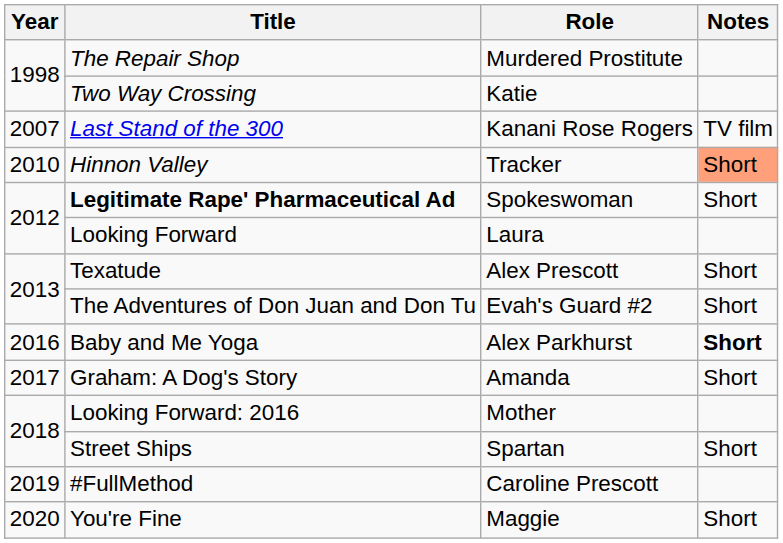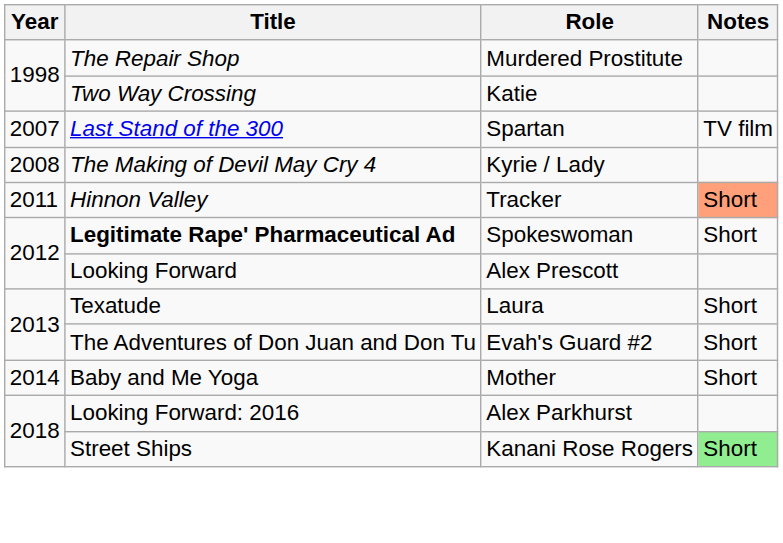Last Stand of the 300 | Role: Kanani Rose Rogers -> Spartan
+ row: 2008 | The Making of Devil May Cry 4 | Kyrie / Lady
Hinnon Valley | Year: 2010 -> 2011
Looking Forward | Role: Laura -> Alex Prescott
Texatude | Role: Alex Prescott -> Laura
Baby and Me Yoga | Year: 2016 -> 2014
Baby and Me Yoga | Role: Alex Parkhurst -> Mother
Baby and Me Yoga | Notes: bold -> normal
- row: 2017 | Graham: A Dog's Story | Amanda | Short
Looking Forward: 2016 | Role: Mother -> Alex Parkhurst
Street Ships | Role: Spartan -> Kanani Rose Rogers
Street Ships | Notes: no background -> lightgreen background
- row: 2019 | #FullMethod | Caroline Prescott
- row: 2020 | You're Fine | Maggie | Short
